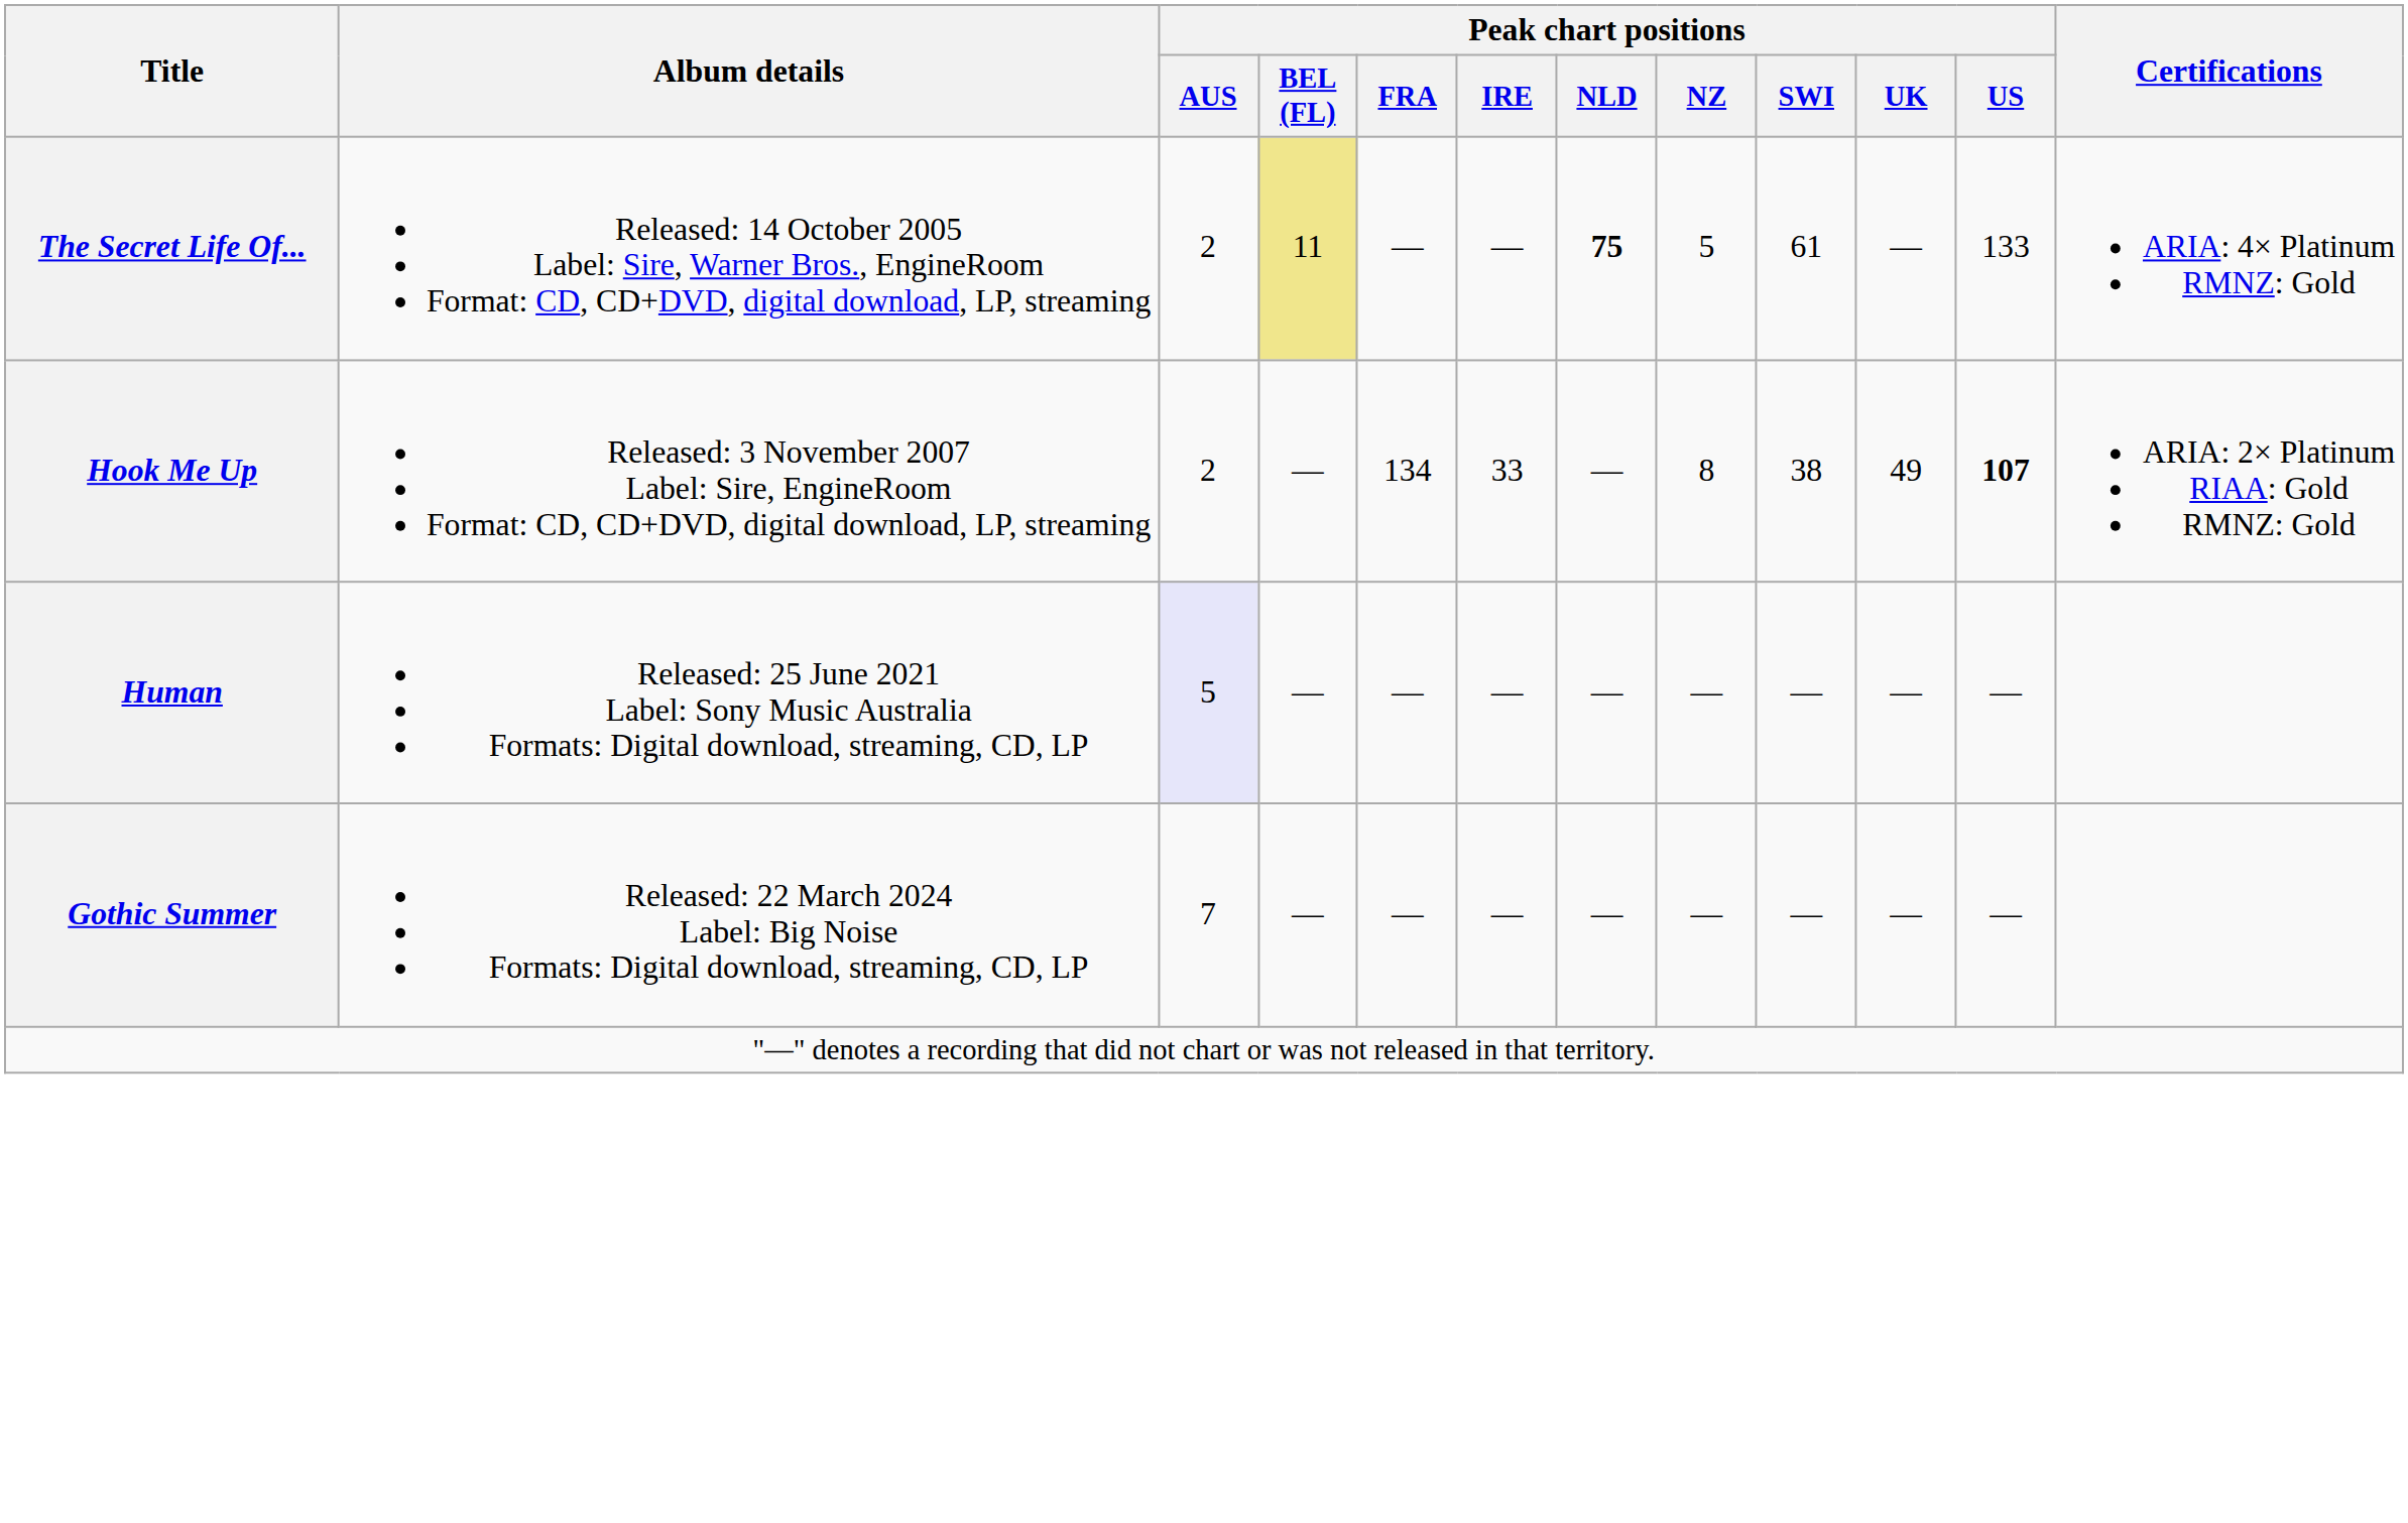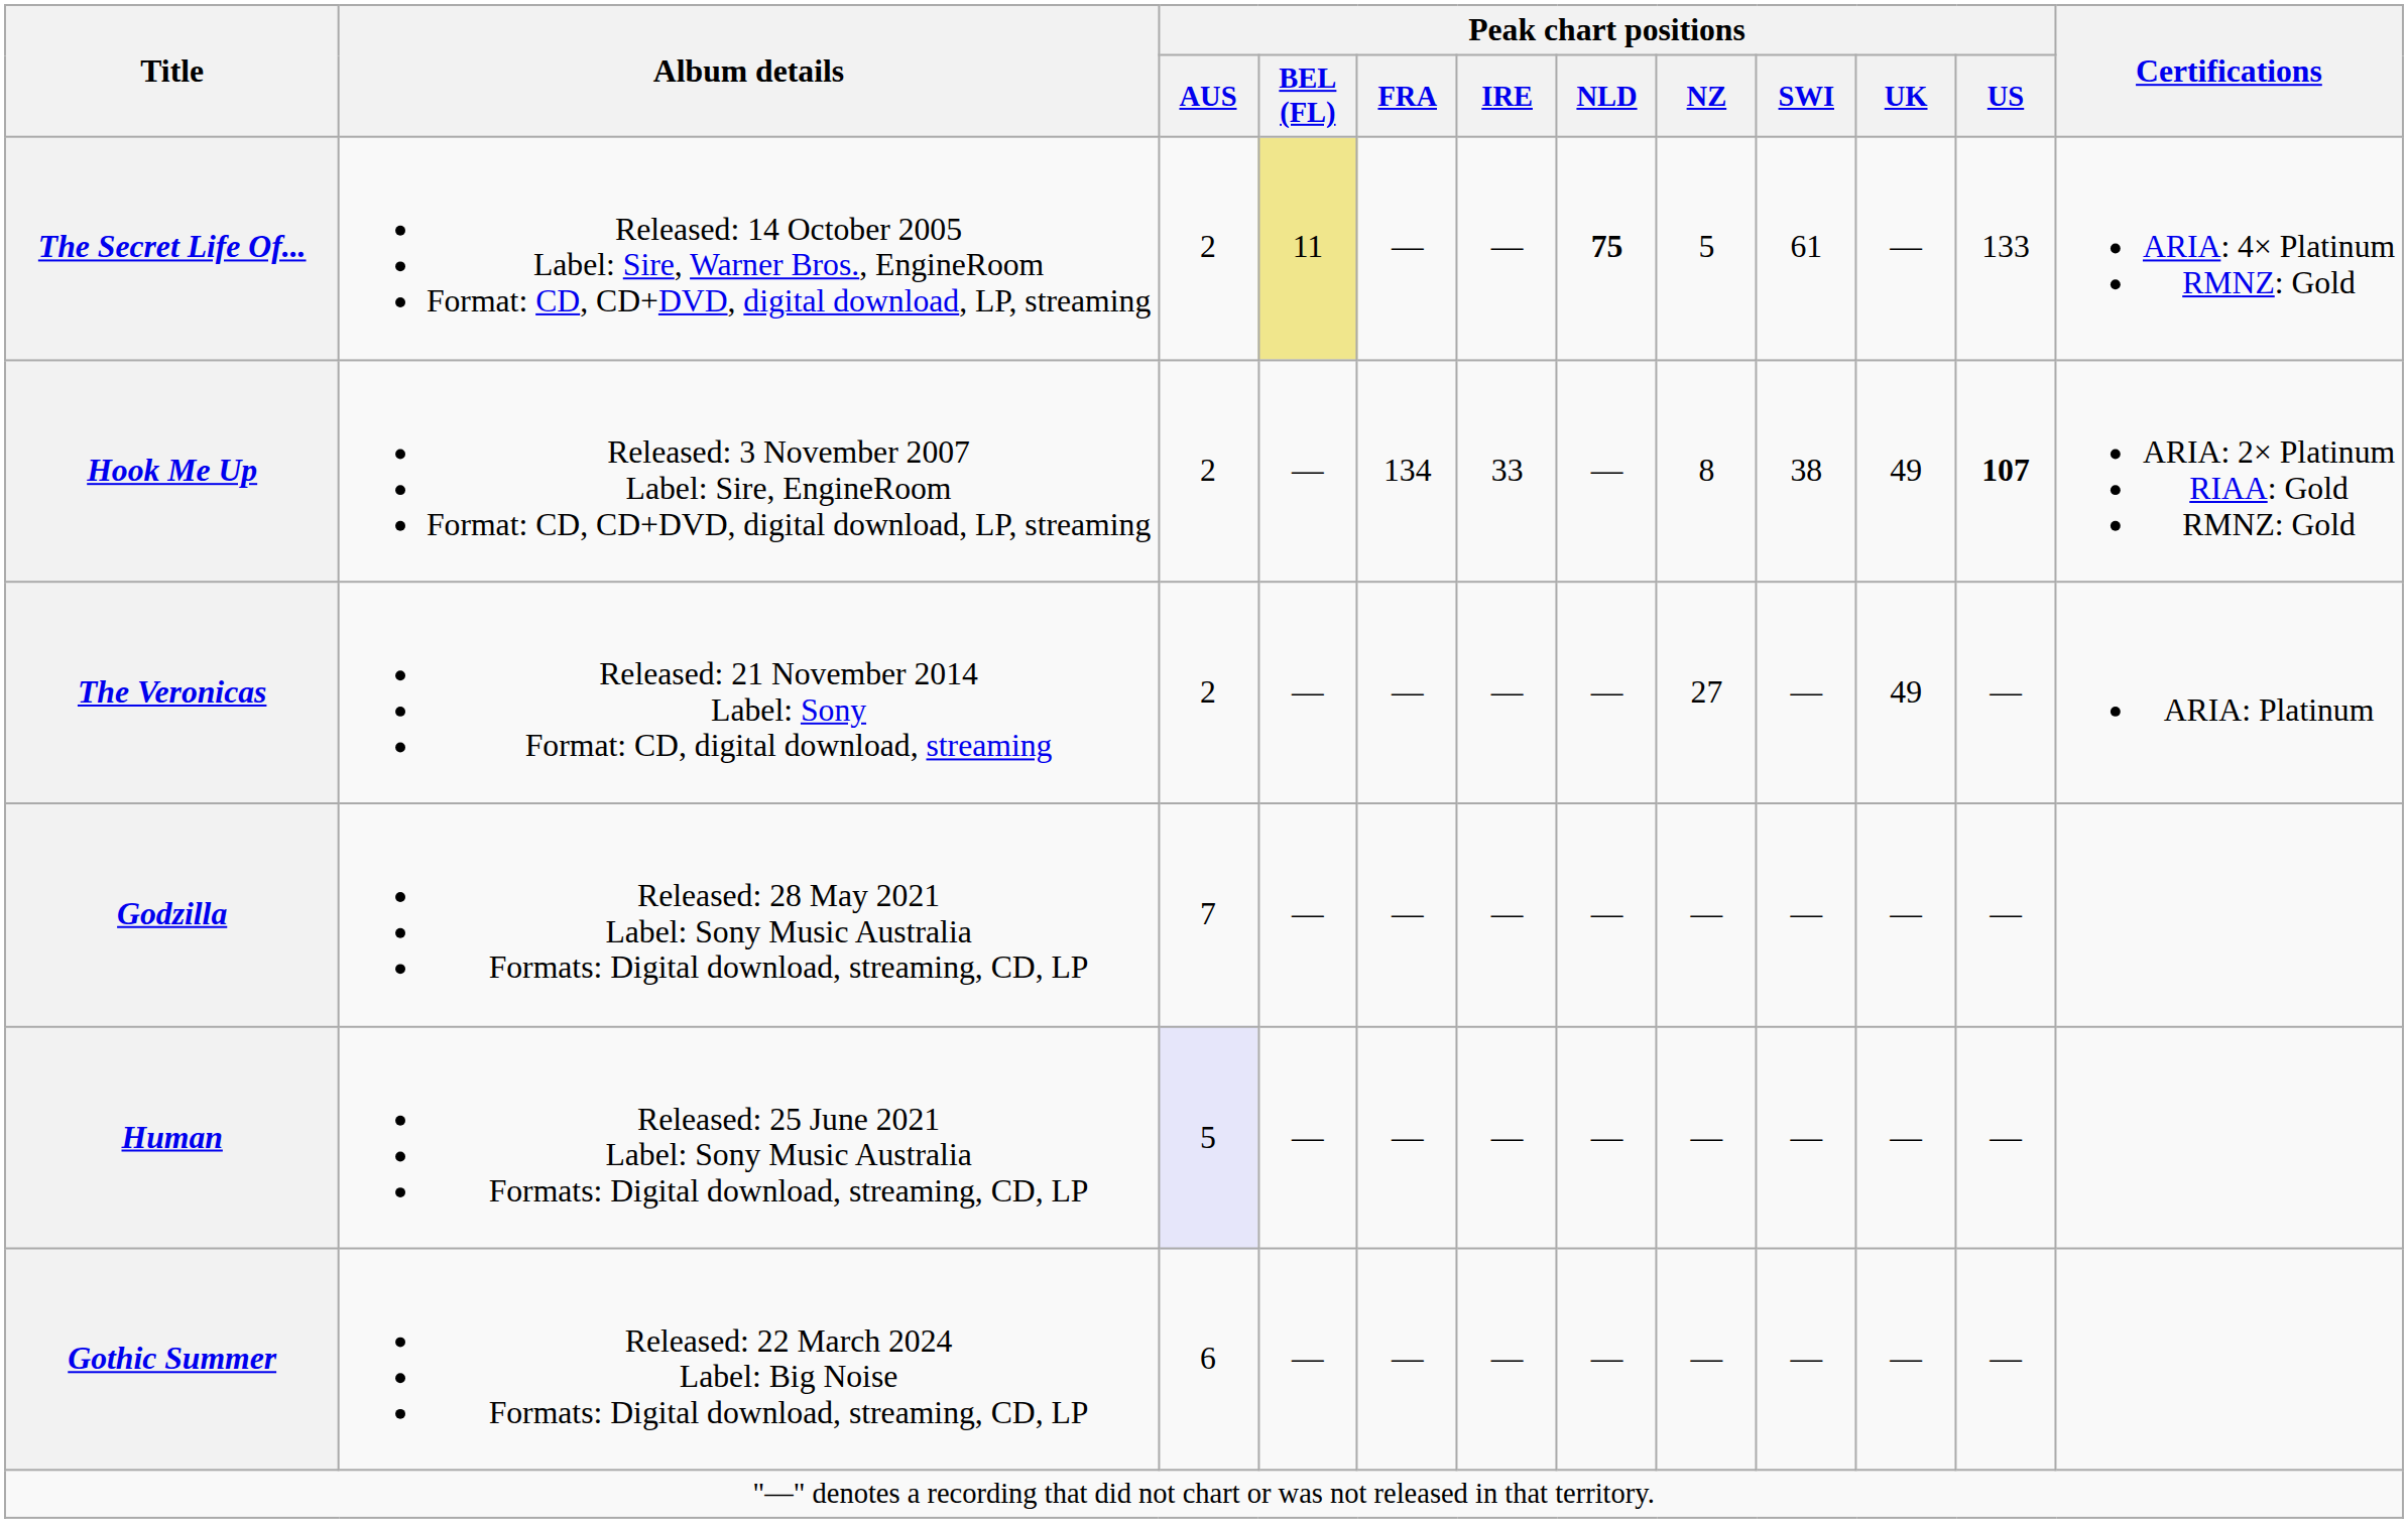+ row: The Veronicas | Released: 21 November 2014 Label: Sony Format: CD, digital download, streaming | 2 | — | — | — | — | 27 | — | 49 | — | ARIA: Platinum
+ row: Godzilla | Released: 28 May 2021 Label: Sony Music Australia Formats: Digital download, streaming, CD, LP | 7 | — | — | — | — | — | — | — | —
Gothic Summer | Peak chart positions / AUS: 7 -> 6
